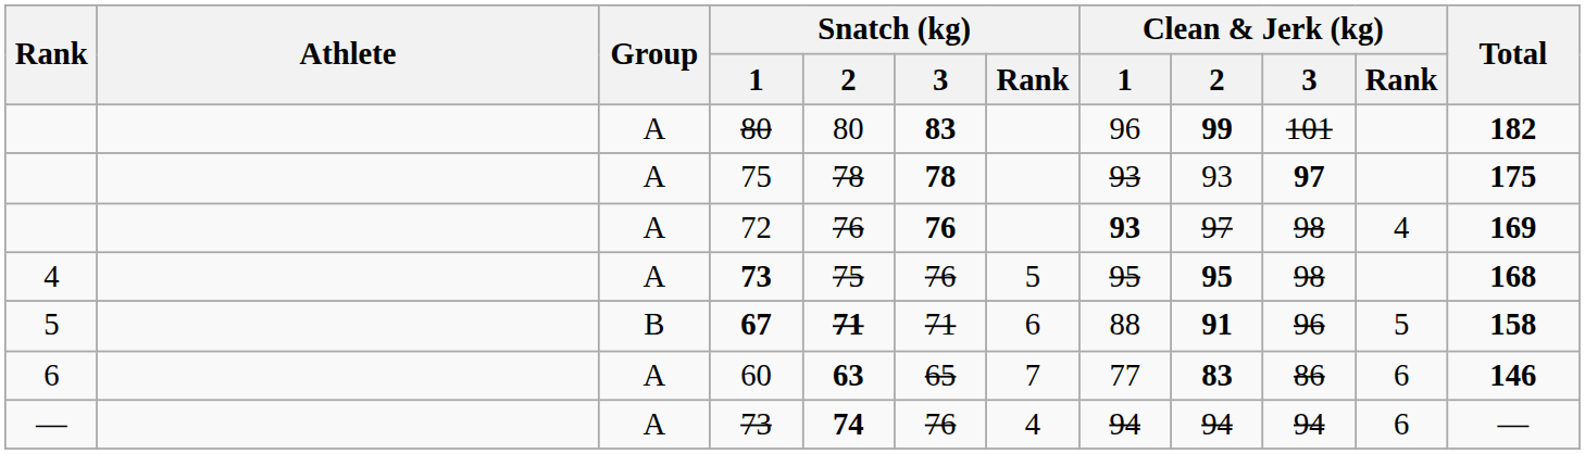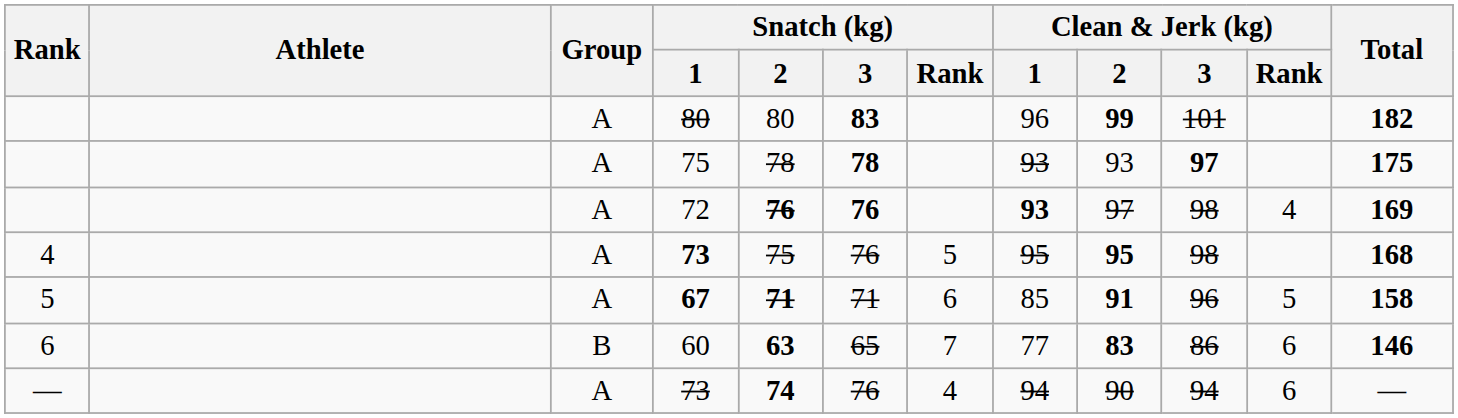72 | Snatch (kg) / 2: normal -> bold
67 | Group: B -> A
67 | Clean & Jerk (kg) / 1: 88 -> 85
60 | Group: A -> B
— / 73 | Clean & Jerk (kg) / 2: 94 -> 90
